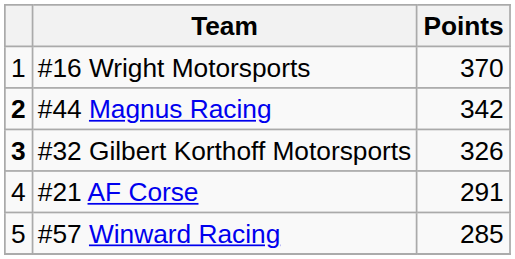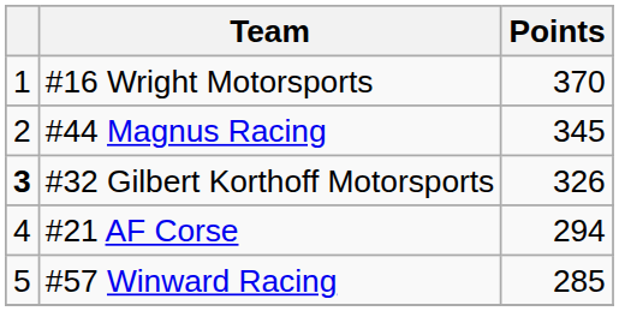#44 Magnus Racing | column 1: bold -> normal
#44 Magnus Racing | Points: 342 -> 345
#21 AF Corse | Points: 291 -> 294
